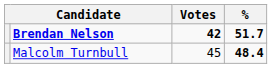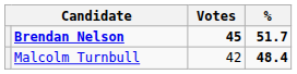Brendan Nelson | Votes: 42 -> 45
Malcolm Turnbull | Votes: 45 -> 42
